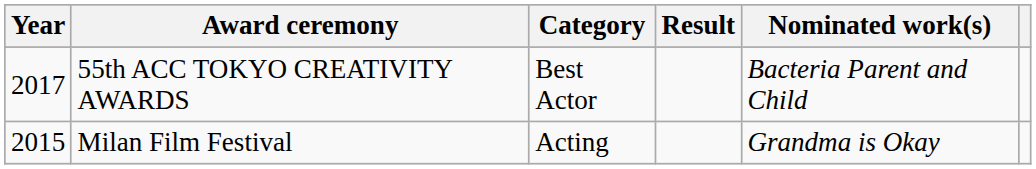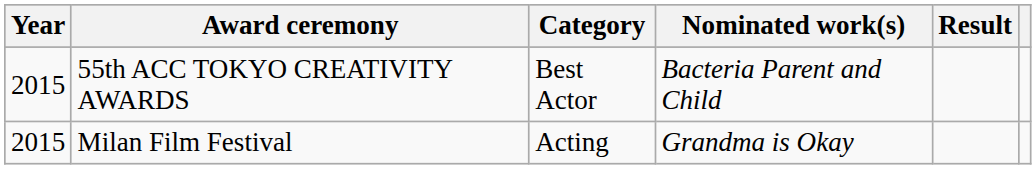columns swapped: Nominated work(s) <-> Result
55th ACC TOKYO CREATIVITY AWARDS | Year: 2017 -> 2015
